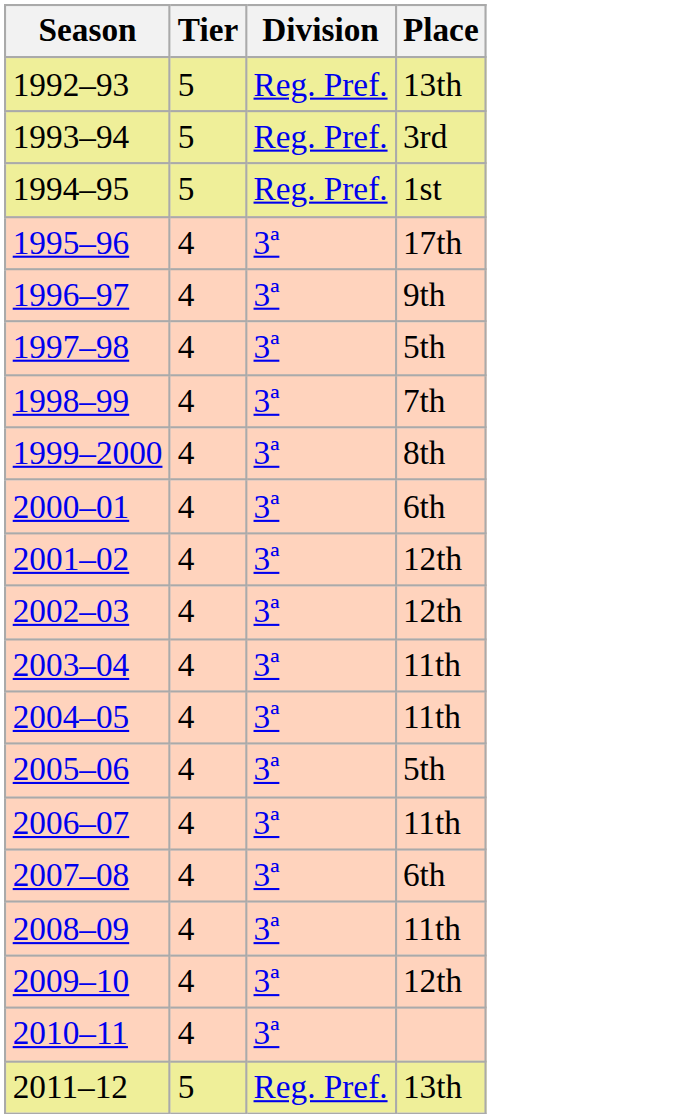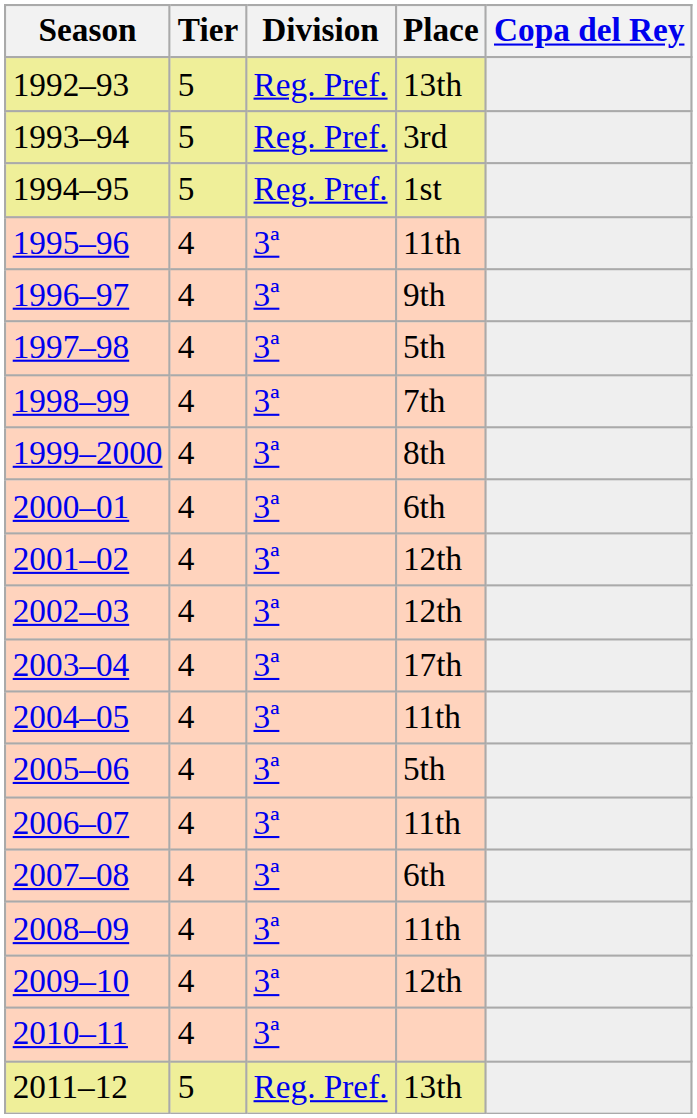+ column: Copa del Rey
1995–96 | Place: 17th -> 11th
2003–04 | Place: 11th -> 17th
